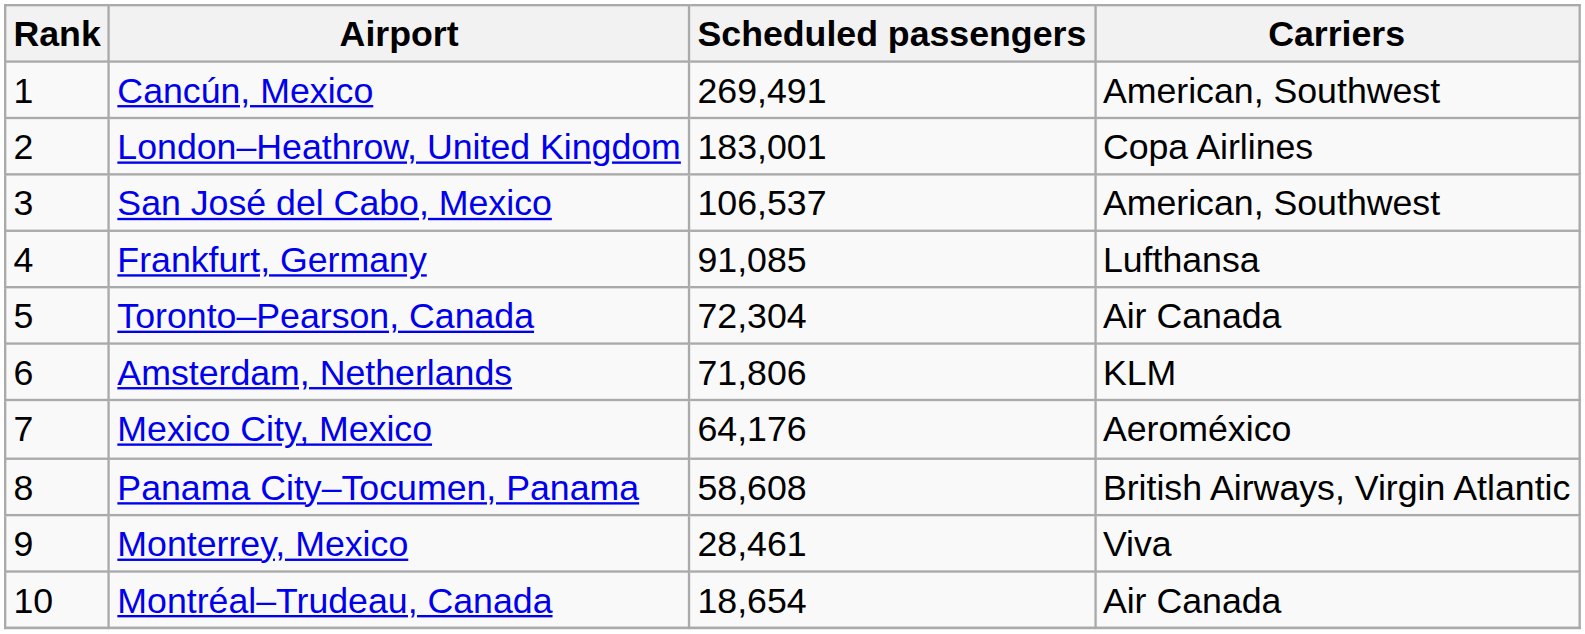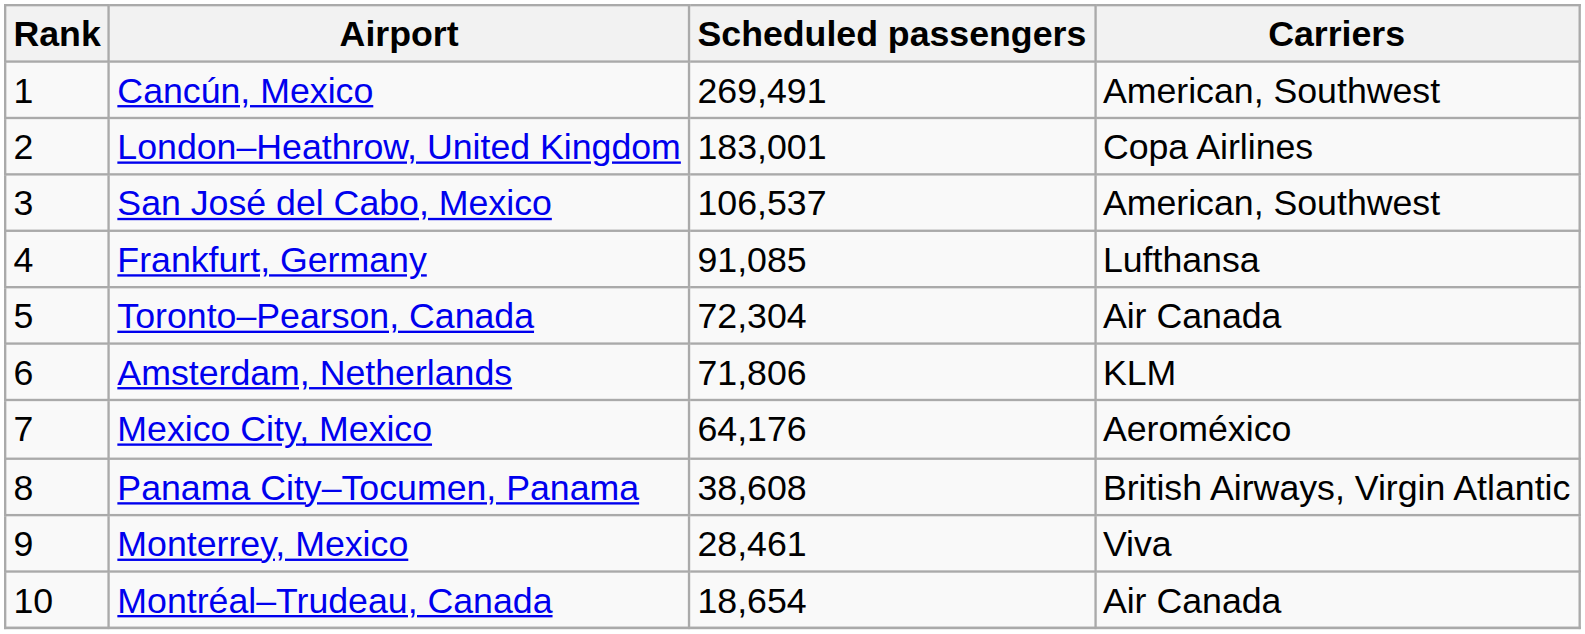Panama City–Tocumen, Panama | Scheduled passengers: 58,608 -> 38,608
